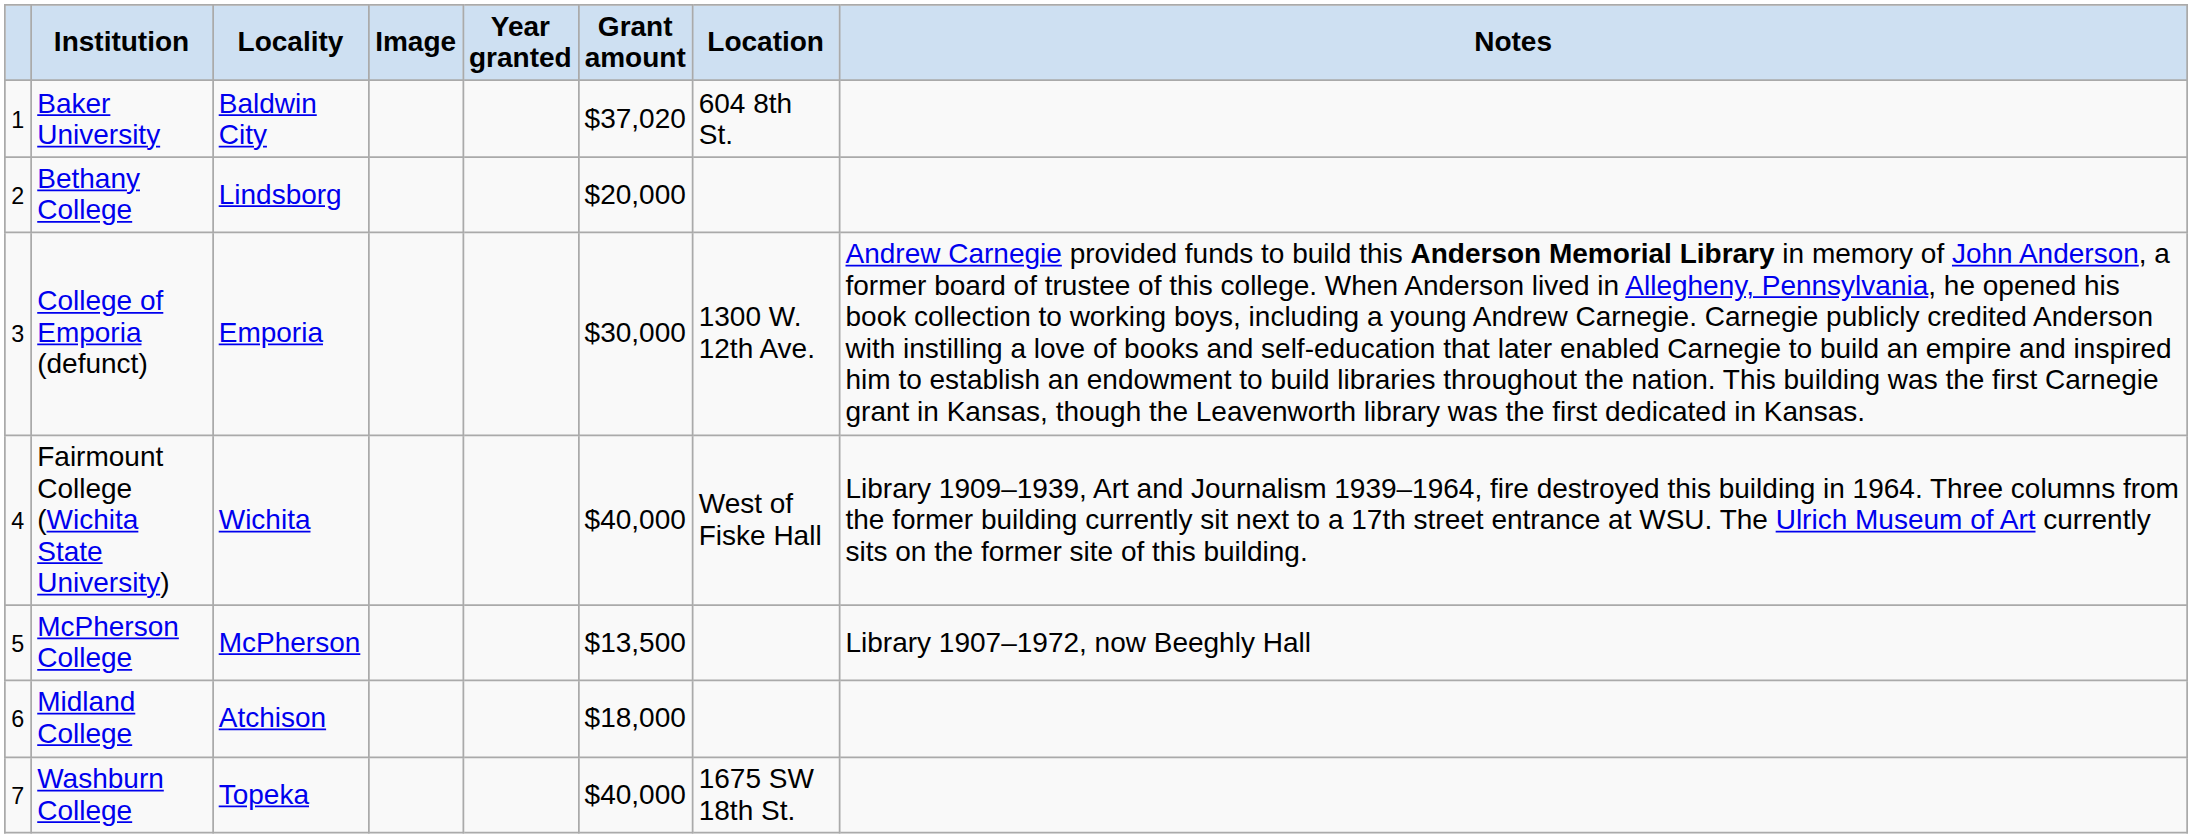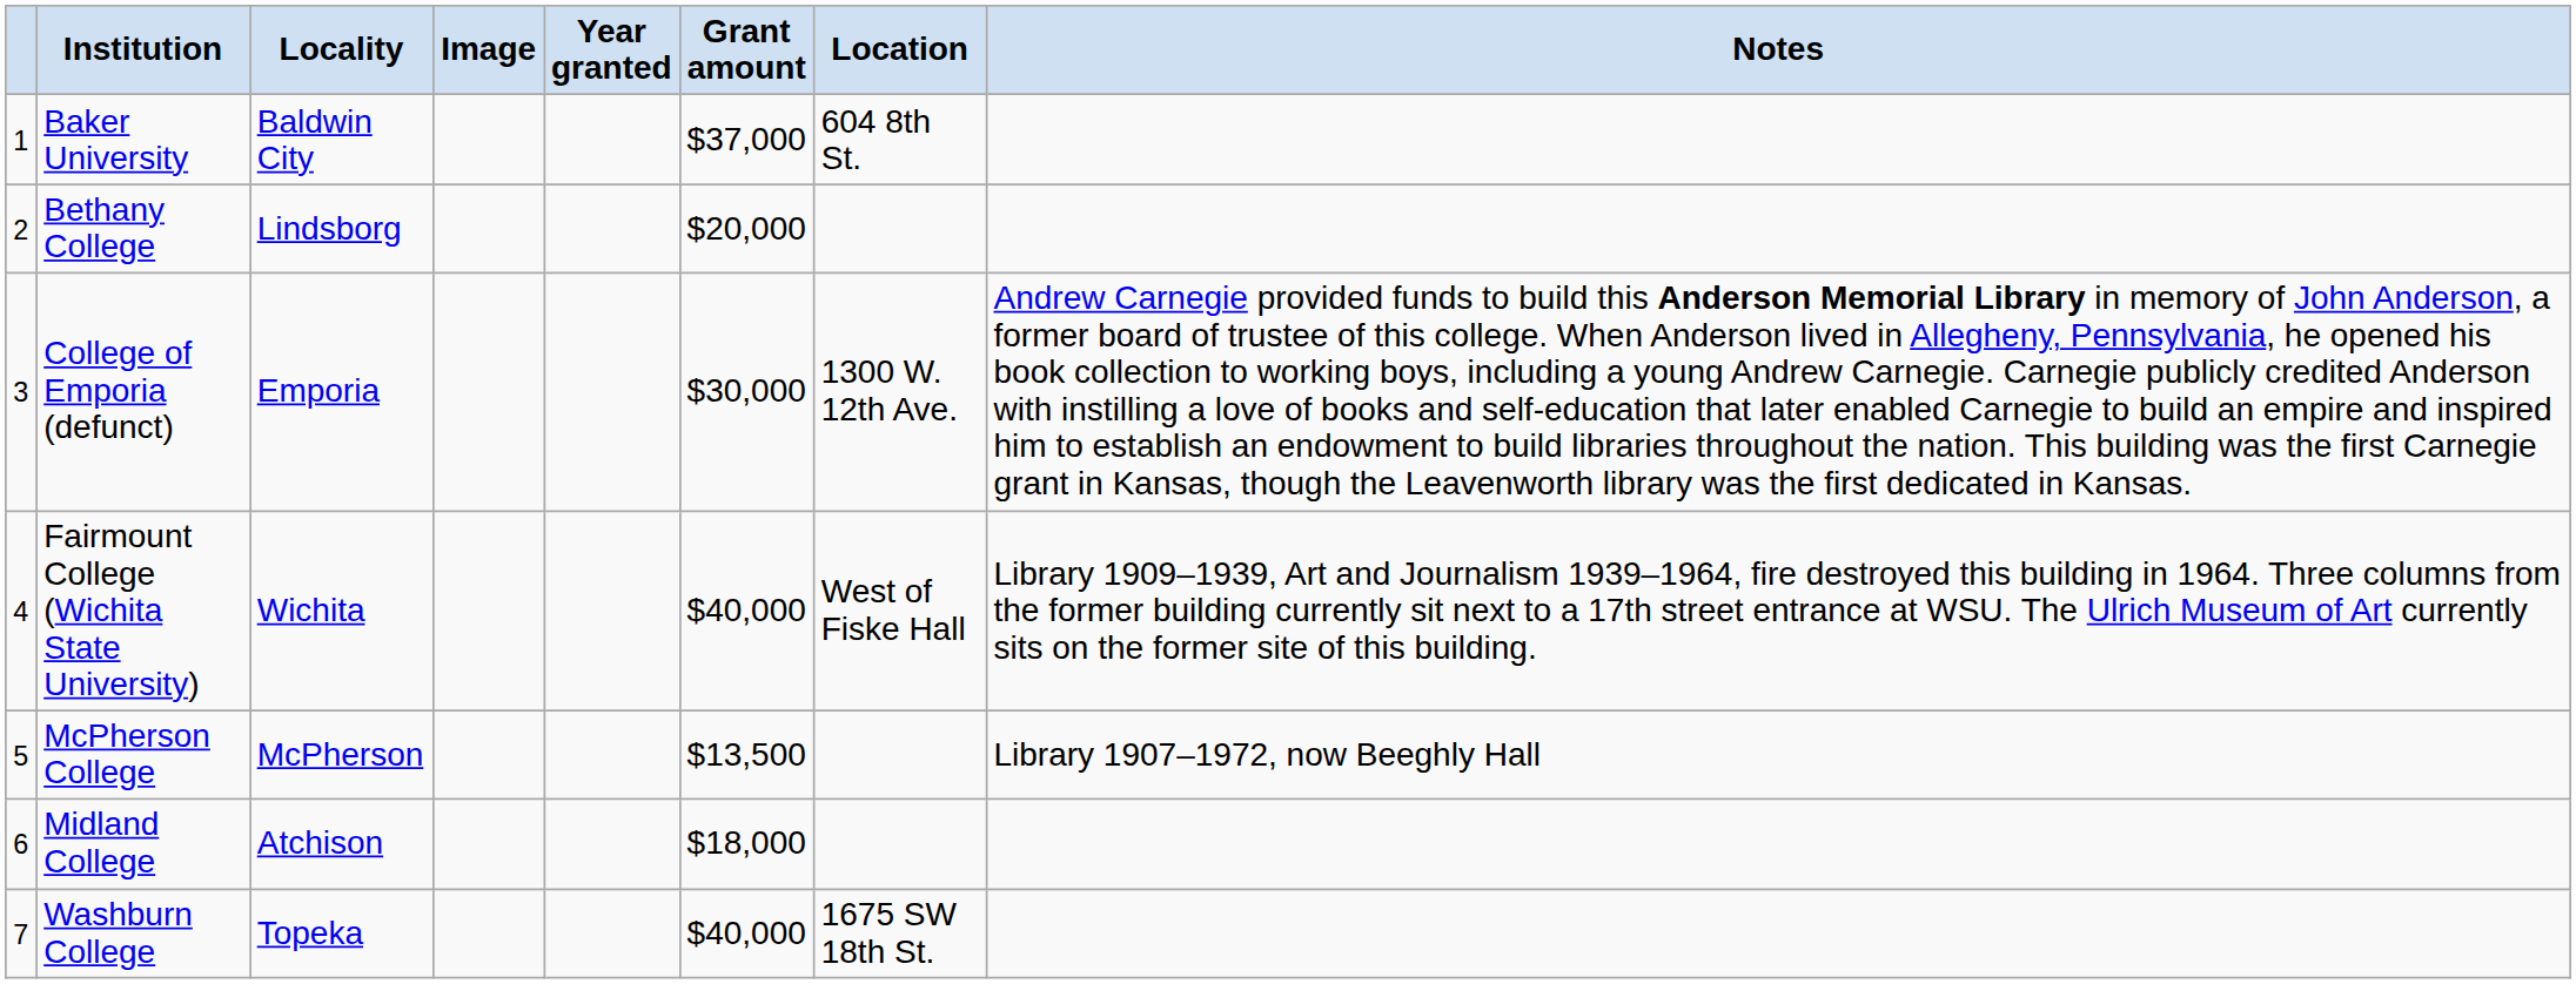Baker University | Grant amount: $37,020 -> $37,000
